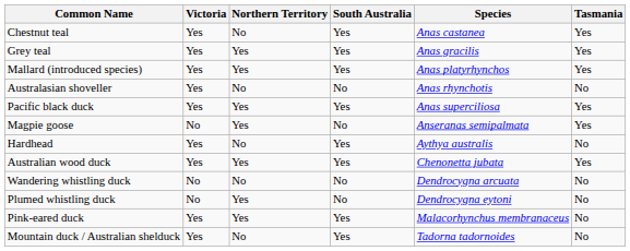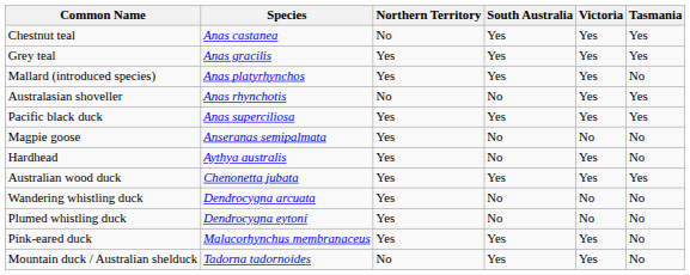columns swapped: Species <-> Victoria
Mallard (introduced species) | Tasmania: Yes -> No
Australasian shoveller | Tasmania: No -> Yes
Magpie goose | Tasmania: Yes -> No
Hardhead | Northern Territory: No -> Yes
Hardhead | South Australia: Yes -> No
Wandering whistling duck | Northern Territory: No -> Yes
